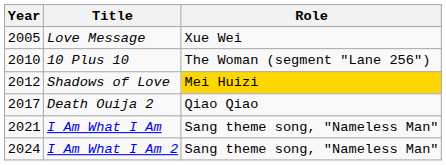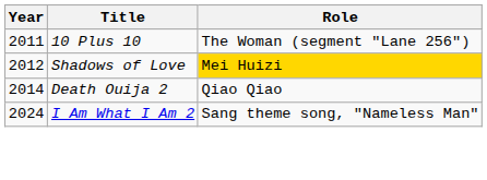- row: 2005 | Love Message | Xue Wei
10 Plus 10 | Year: 2010 -> 2011
Death Ouija 2 | Year: 2017 -> 2014
- row: 2021 | I Am What I Am | Sang theme song, "Nameless Man"
